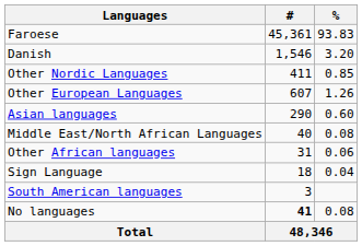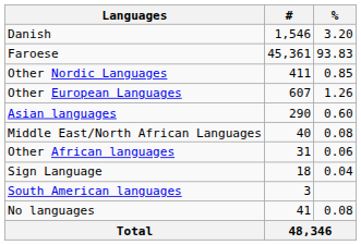rows swapped: Faroese <-> Danish
No languages | #: bold -> normal
